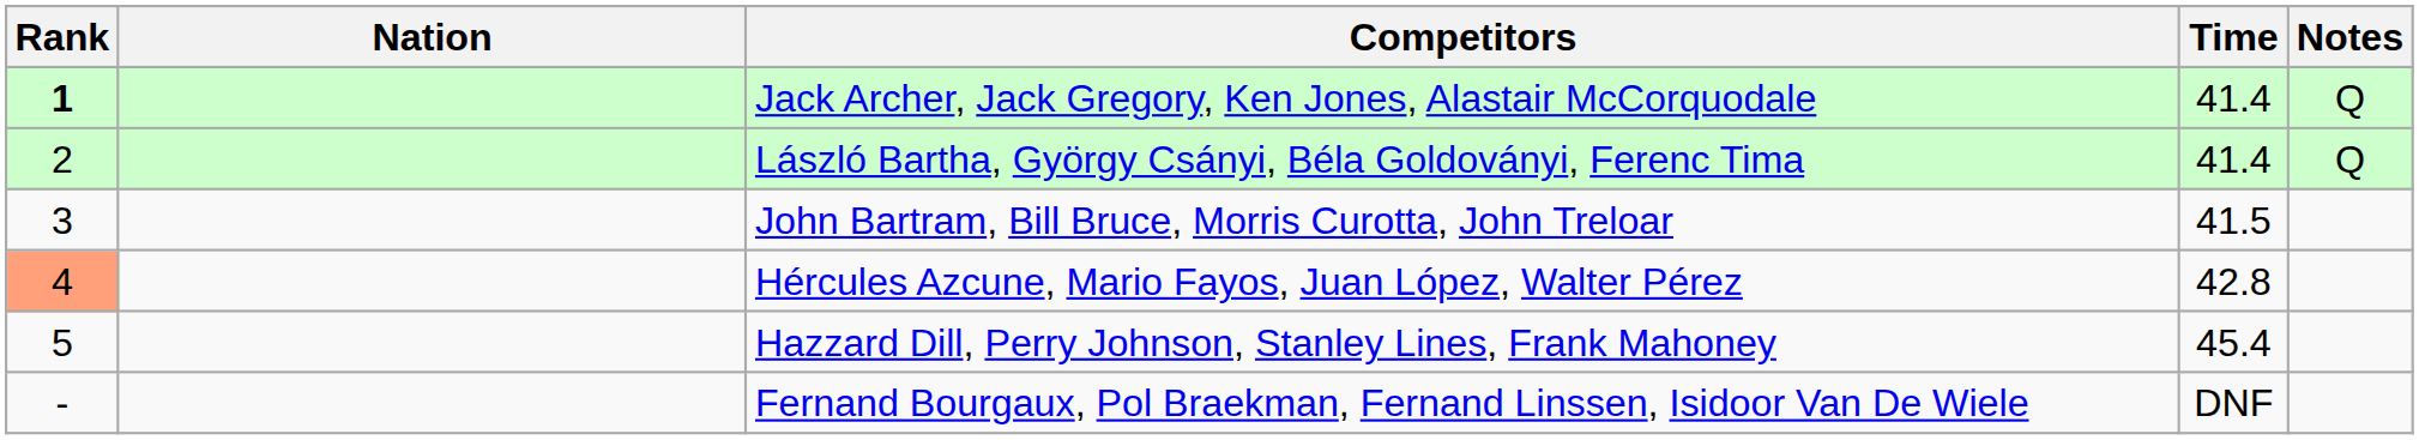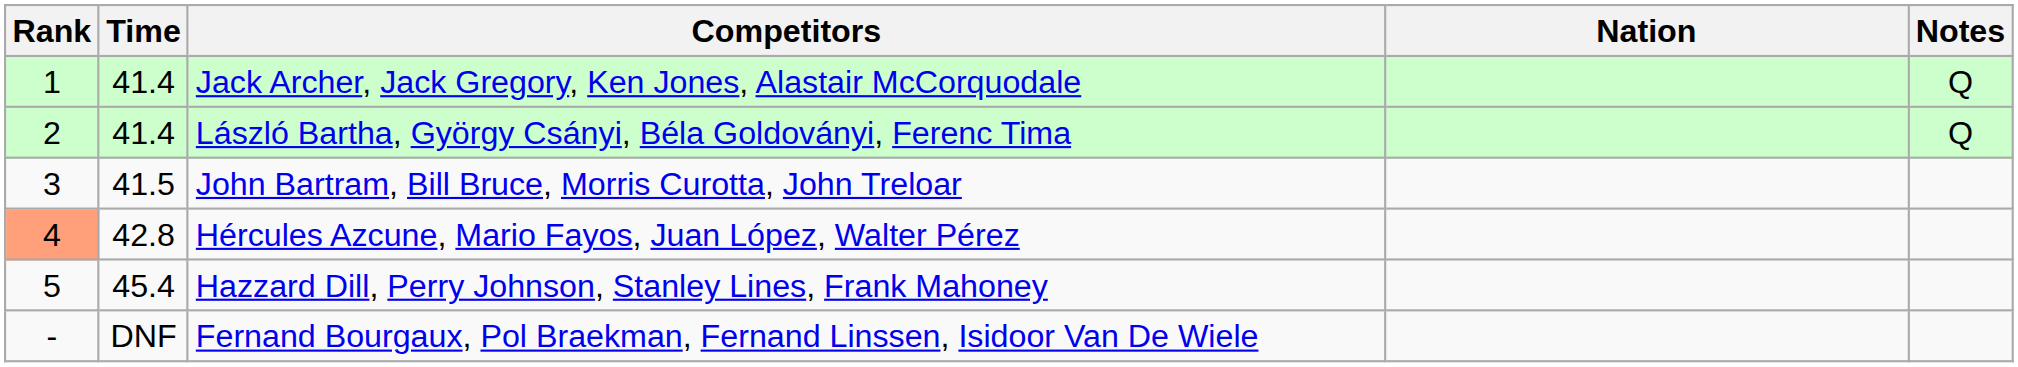columns swapped: Nation <-> Time
Jack Archer, Jack Gregory, Ken Jones, Alastair McCorquodale | Rank: bold -> normal
